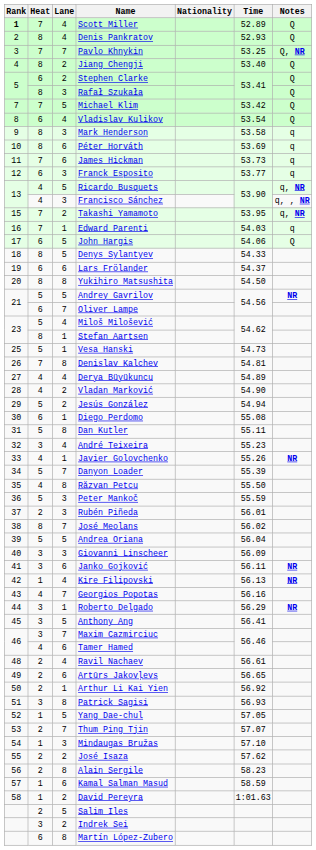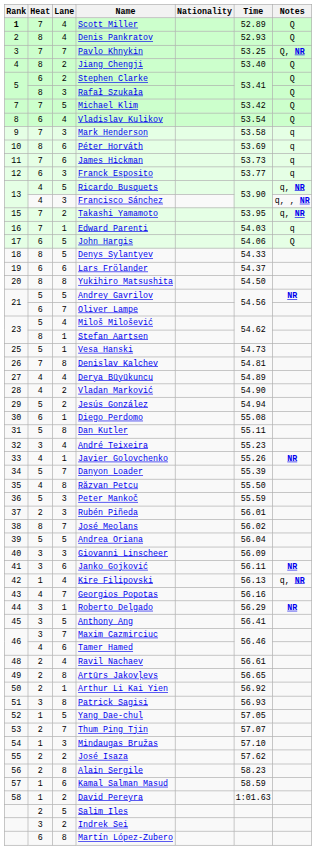Mark Henderson | Heat: 8 -> 7
Kire Filipovski | Notes: NR -> q, NR
Artūrs Jakovļevs | Lane: 6 -> 8
